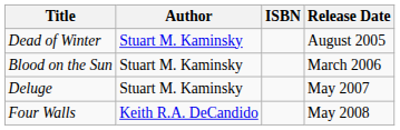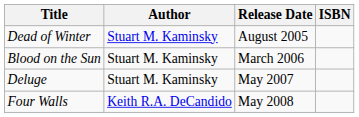columns swapped: Release Date <-> ISBN
